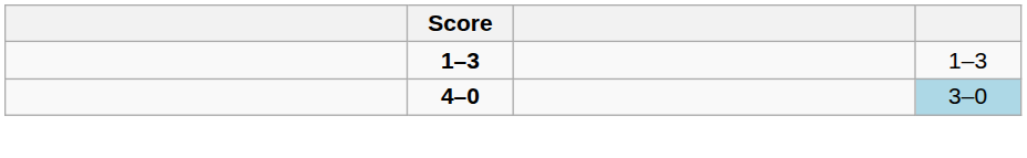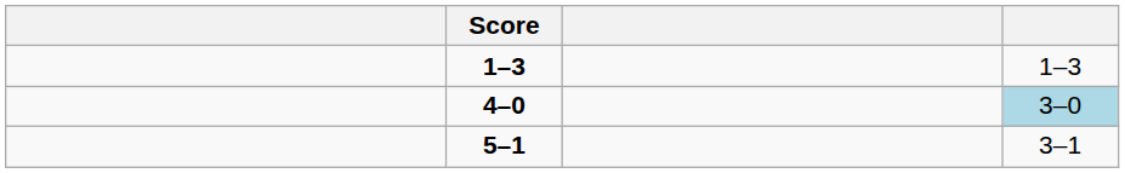+ row: 5–1 | 3–1
